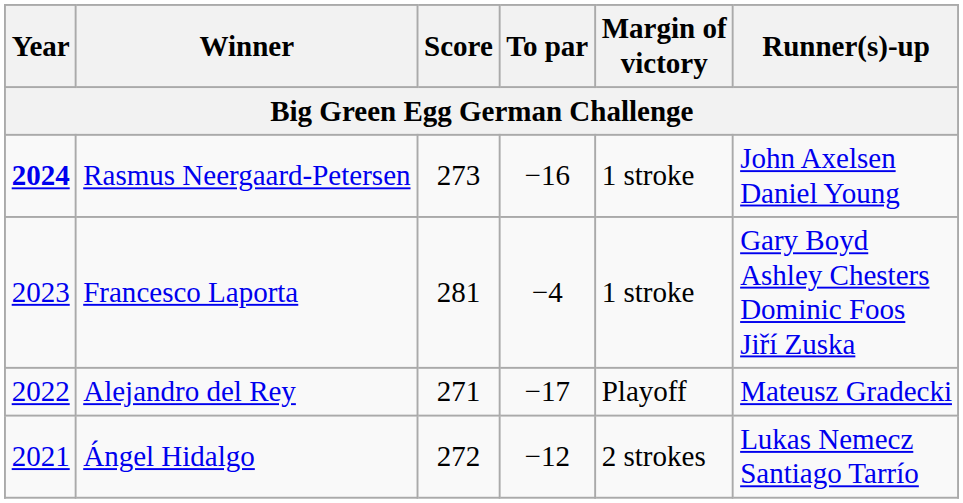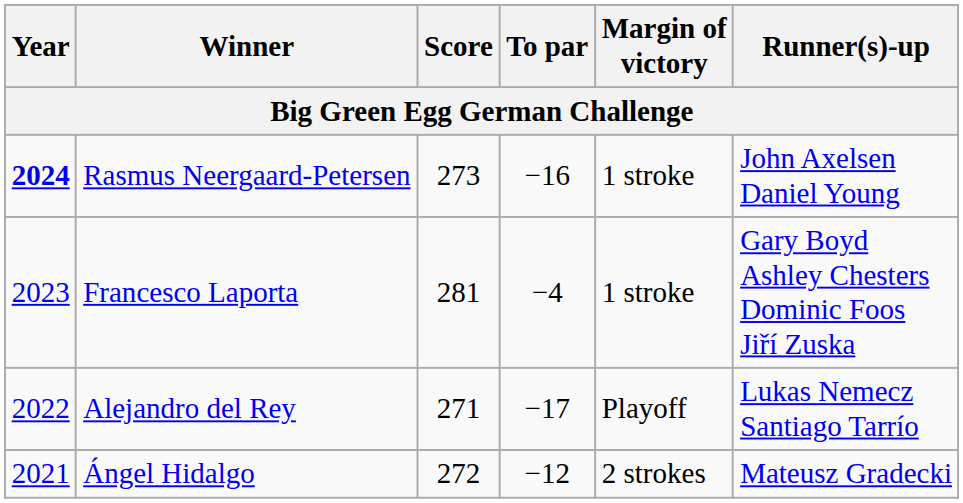Alejandro del Rey | Runner(s)-up: Mateusz Gradecki -> Lukas Nemecz Santiago Tarrío
Ángel Hidalgo | Runner(s)-up: Lukas Nemecz Santiago Tarrío -> Mateusz Gradecki
